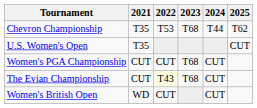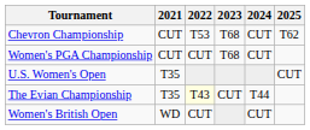Chevron Championship | 2021: T35 -> CUT
Chevron Championship | 2024: T44 -> CUT
rows swapped: U.S. Women's Open <-> Women's PGA Championship
The Evian Championship | 2021: CUT -> T35
The Evian Championship | 2023: T68 -> CUT
The Evian Championship | 2024: CUT -> T44
